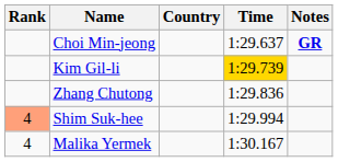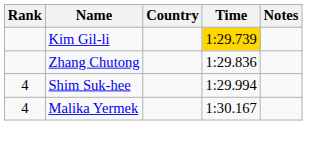- row: Choi Min-jeong | 1:29.637 | GR
Shim Suk-hee | Rank: lightsalmon background -> no background
